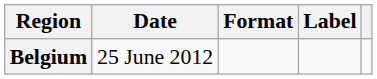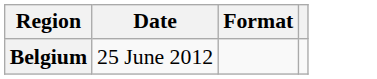- column: Label
